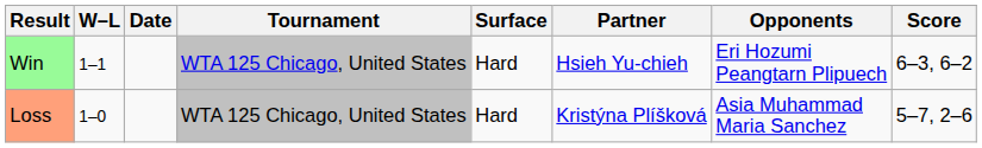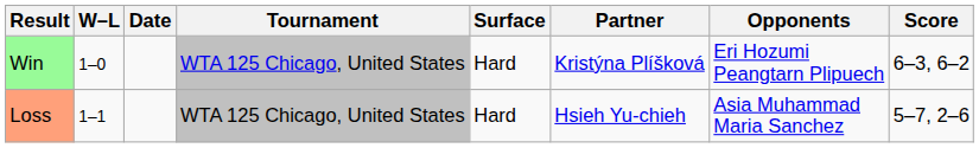Win | W–L: 1–1 -> 1–0
Win | Partner: Hsieh Yu-chieh -> Kristýna Plíšková
Loss | W–L: 1–0 -> 1–1
Loss | Partner: Kristýna Plíšková -> Hsieh Yu-chieh
